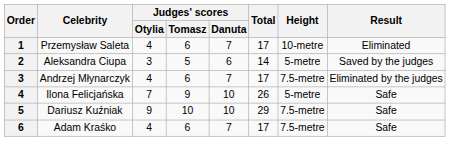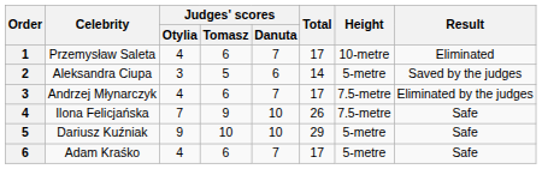Ilona Felicjańska | Height: 5-metre -> 7.5-metre
Dariusz Kuźniak | Height: 7.5-metre -> 5-metre
Adam Kraśko | Height: 7.5-metre -> 5-metre
